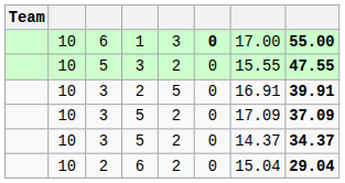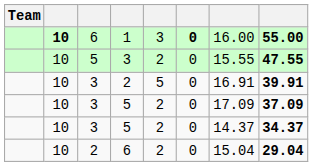1 | column 2: normal -> bold
1 | column 7: 17.00 -> 16.00
